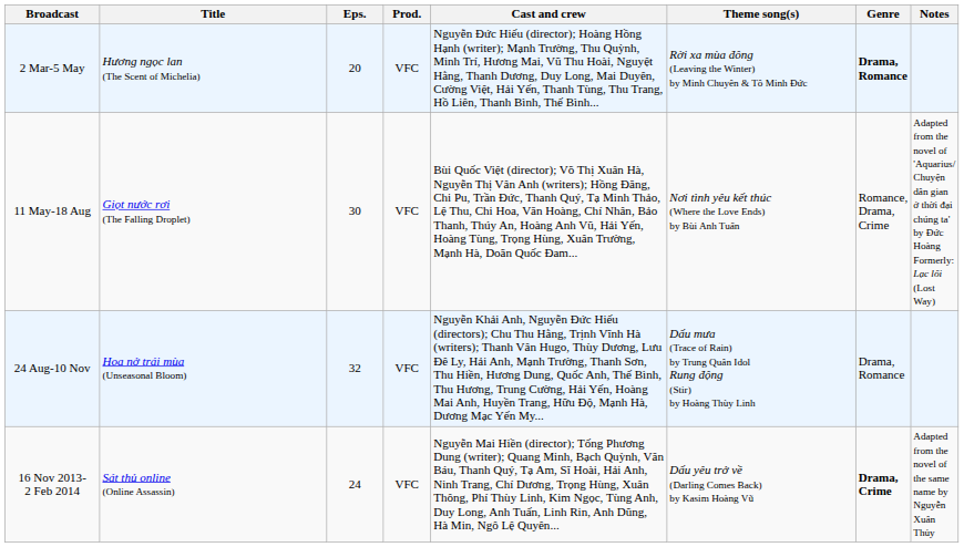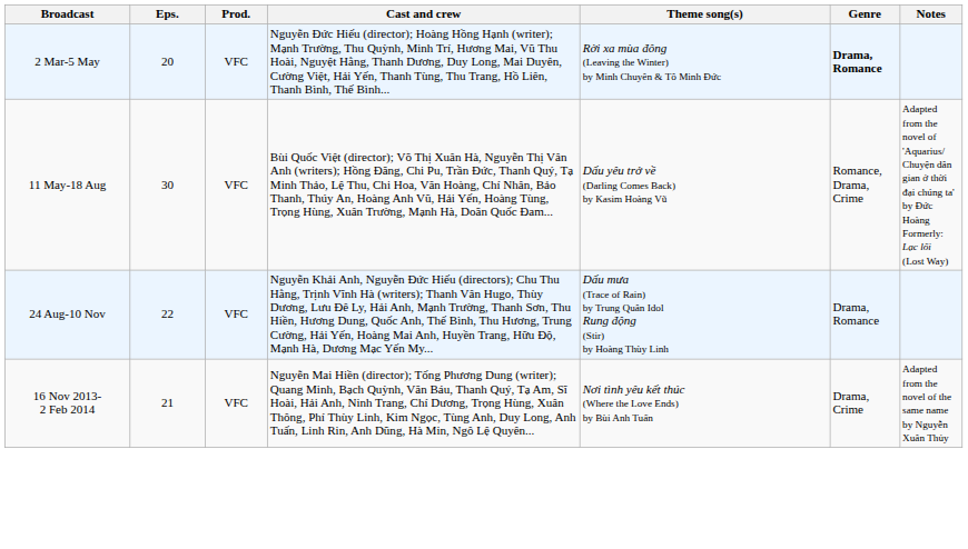- column: Title | Hương ngọc lan (The Scent of Michelia) | Giọt nước rơi (The Falling Droplet) | Hoa nở trái mùa (Unseasonal Bloom) | Sát thủ online (Online Assassin)
11 May-18 Aug | Theme song(s): Nơi tình yêu kết thúc (Where the Love Ends) by Bùi Anh Tuấn -> Dấu yêu trở về (Darling Comes Back) by Kasim Hoàng Vũ
24 Aug-10 Nov | Eps.: 32 -> 22
16 Nov 2013- 2 Feb 2014 | Eps.: 24 -> 21
16 Nov 2013- 2 Feb 2014 | Theme song(s): Dấu yêu trở về (Darling Comes Back) by Kasim Hoàng Vũ -> Nơi tình yêu kết thúc (Where the Love Ends) by Bùi Anh Tuấn
16 Nov 2013- 2 Feb 2014 | Genre: bold -> normal
